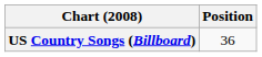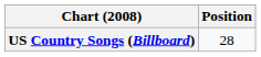US Country Songs (Billboard) | Position: 36 -> 28
